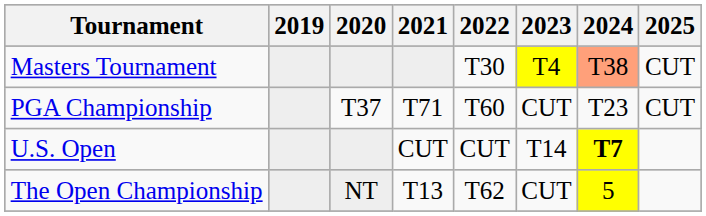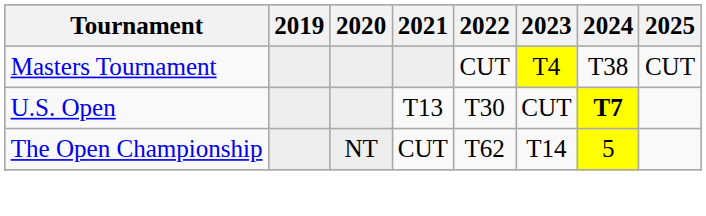Masters Tournament | 2022: T30 -> CUT
Masters Tournament | 2024: lightsalmon background -> no background
- row: PGA Championship | T37 | T71 | T60 | CUT | T23 | CUT
U.S. Open | 2021: CUT -> T13
U.S. Open | 2022: CUT -> T30
U.S. Open | 2023: T14 -> CUT
The Open Championship | 2021: T13 -> CUT
The Open Championship | 2023: CUT -> T14
